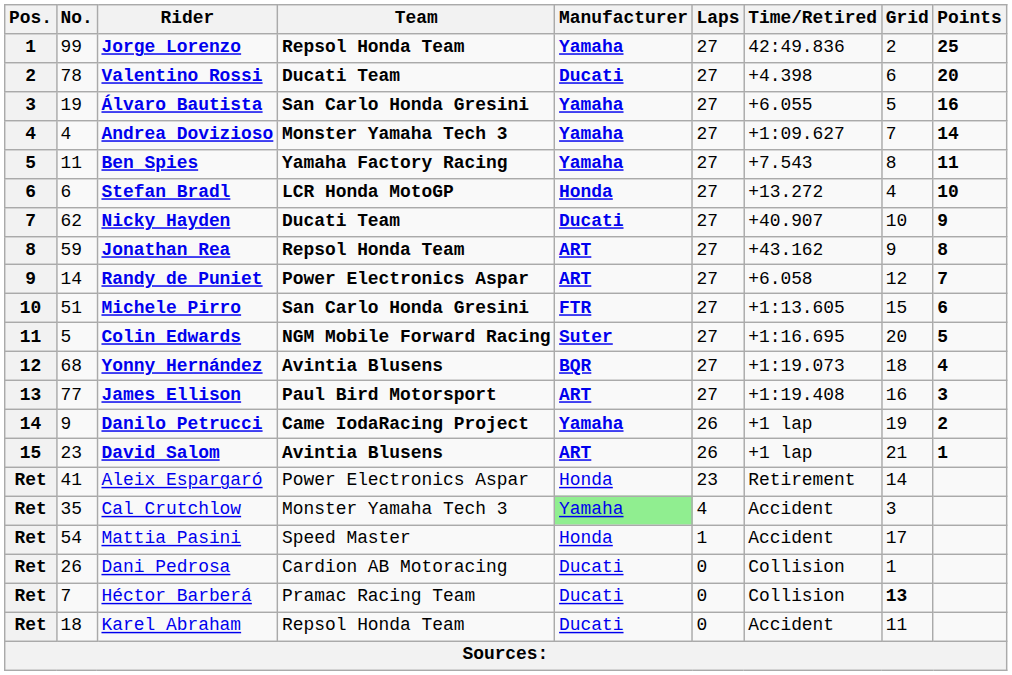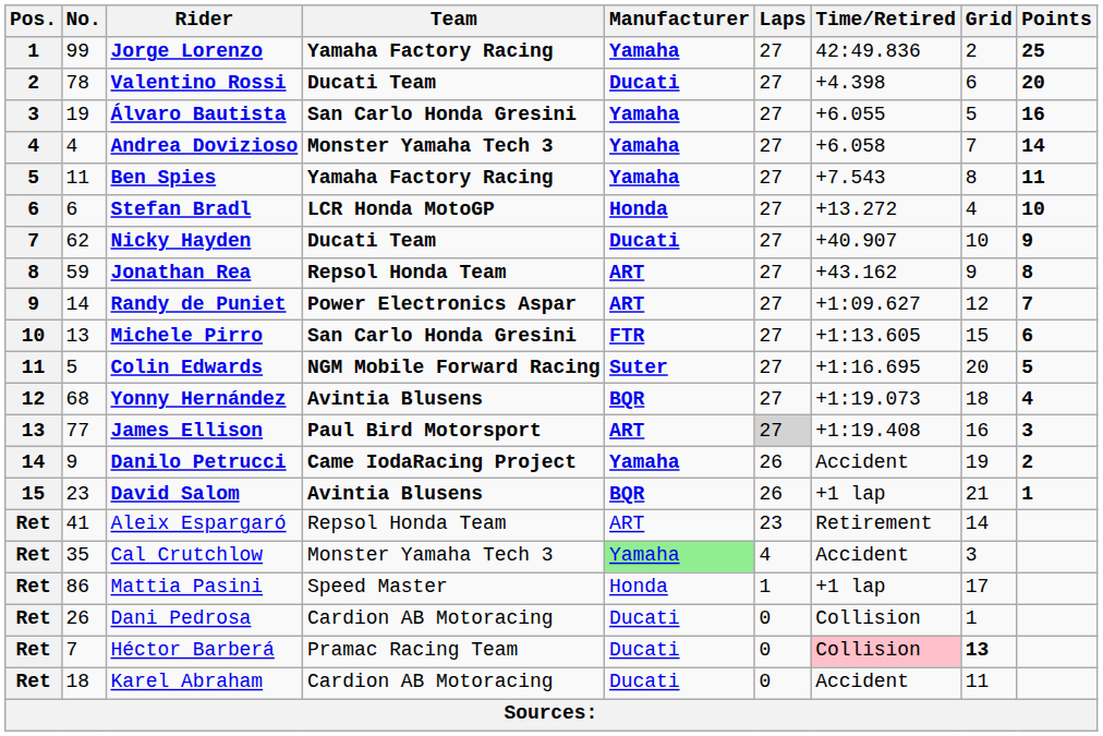Jorge Lorenzo | Team: Repsol Honda Team -> Yamaha Factory Racing
Andrea Dovizioso | Time/Retired: +1:09.627 -> +6.058
Randy de Puniet | Time/Retired: +6.058 -> +1:09.627
Michele Pirro | No.: 51 -> 13
James Ellison | Laps: no background -> lightgrey background
Danilo Petrucci | Time/Retired: +1 lap -> Accident
David Salom | Manufacturer: ART -> BQR
Aleix Espargaró | Team: Power Electronics Aspar -> Repsol Honda Team
Aleix Espargaró | Manufacturer: Honda -> ART
Mattia Pasini | No.: 54 -> 86
Mattia Pasini | Time/Retired: Accident -> +1 lap
Héctor Barberá | Time/Retired: no background -> pink background
Karel Abraham | Team: Repsol Honda Team -> Cardion AB Motoracing
